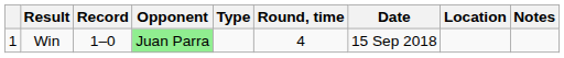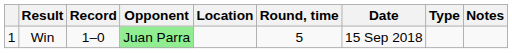columns swapped: Type <-> Location
Win | Round, time: 4 -> 5
